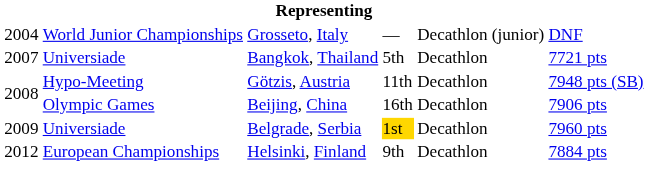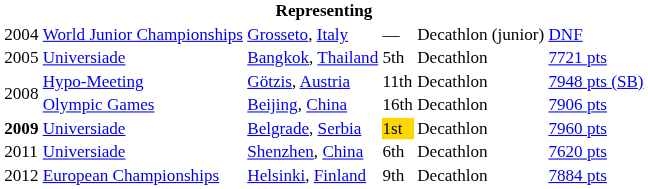Bangkok, Thailand | column 1: 2007 -> 2005
Belgrade, Serbia | column 1: normal -> bold
+ row: 2011 | Universiade | Shenzhen, China | 6th | Decathlon | 7620 pts
